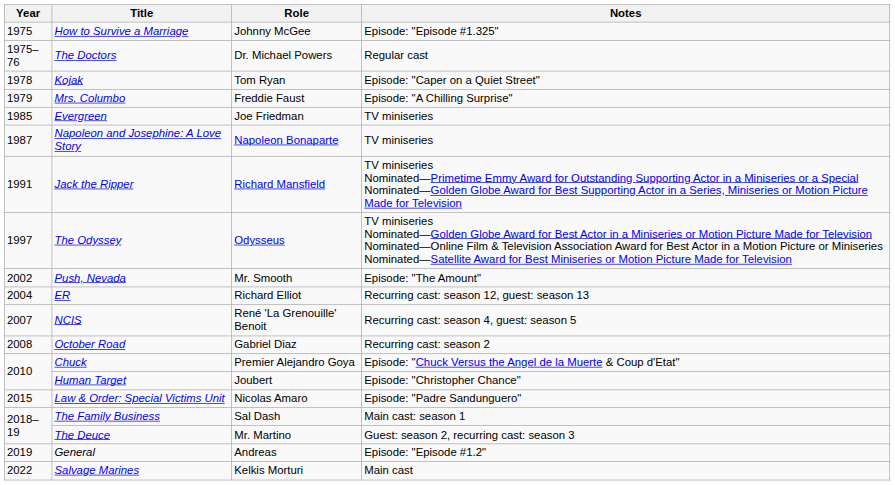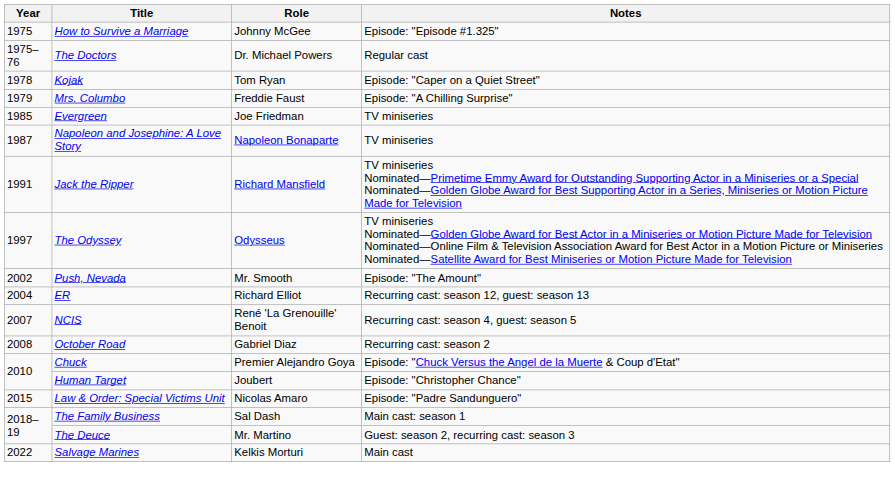- row: 2019 | General | Andreas | Episode: "Episode #1.2"
